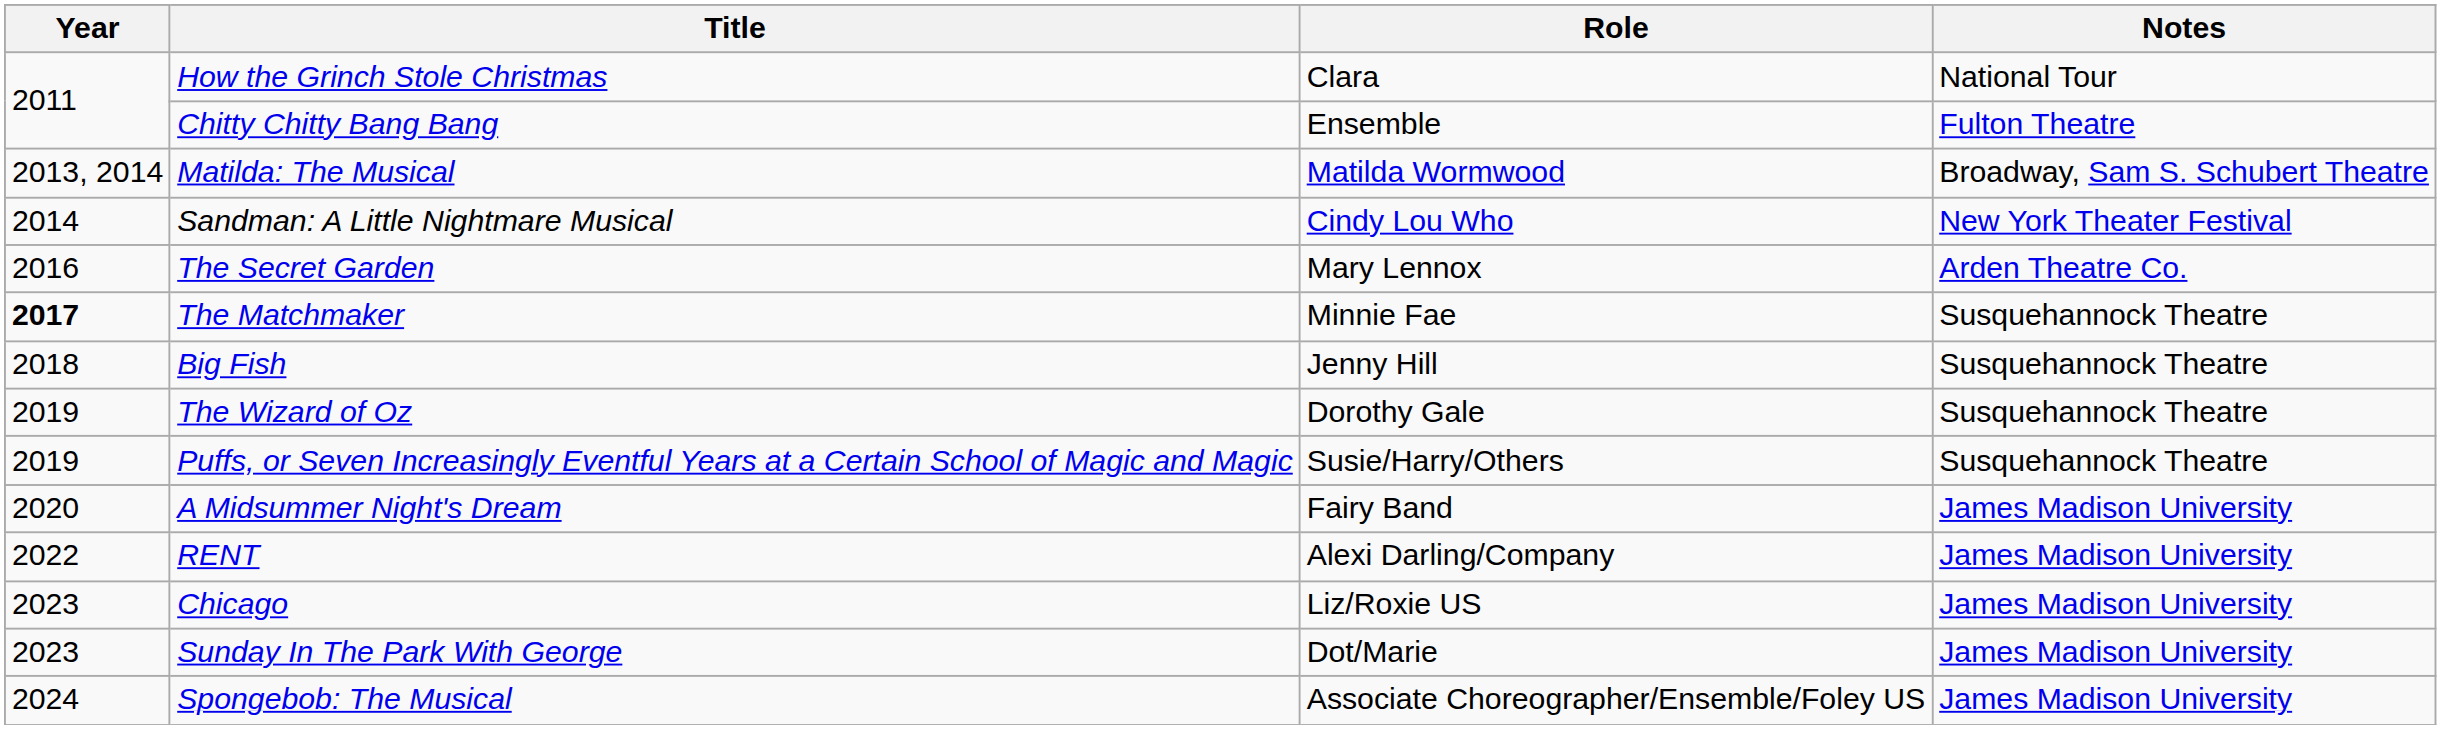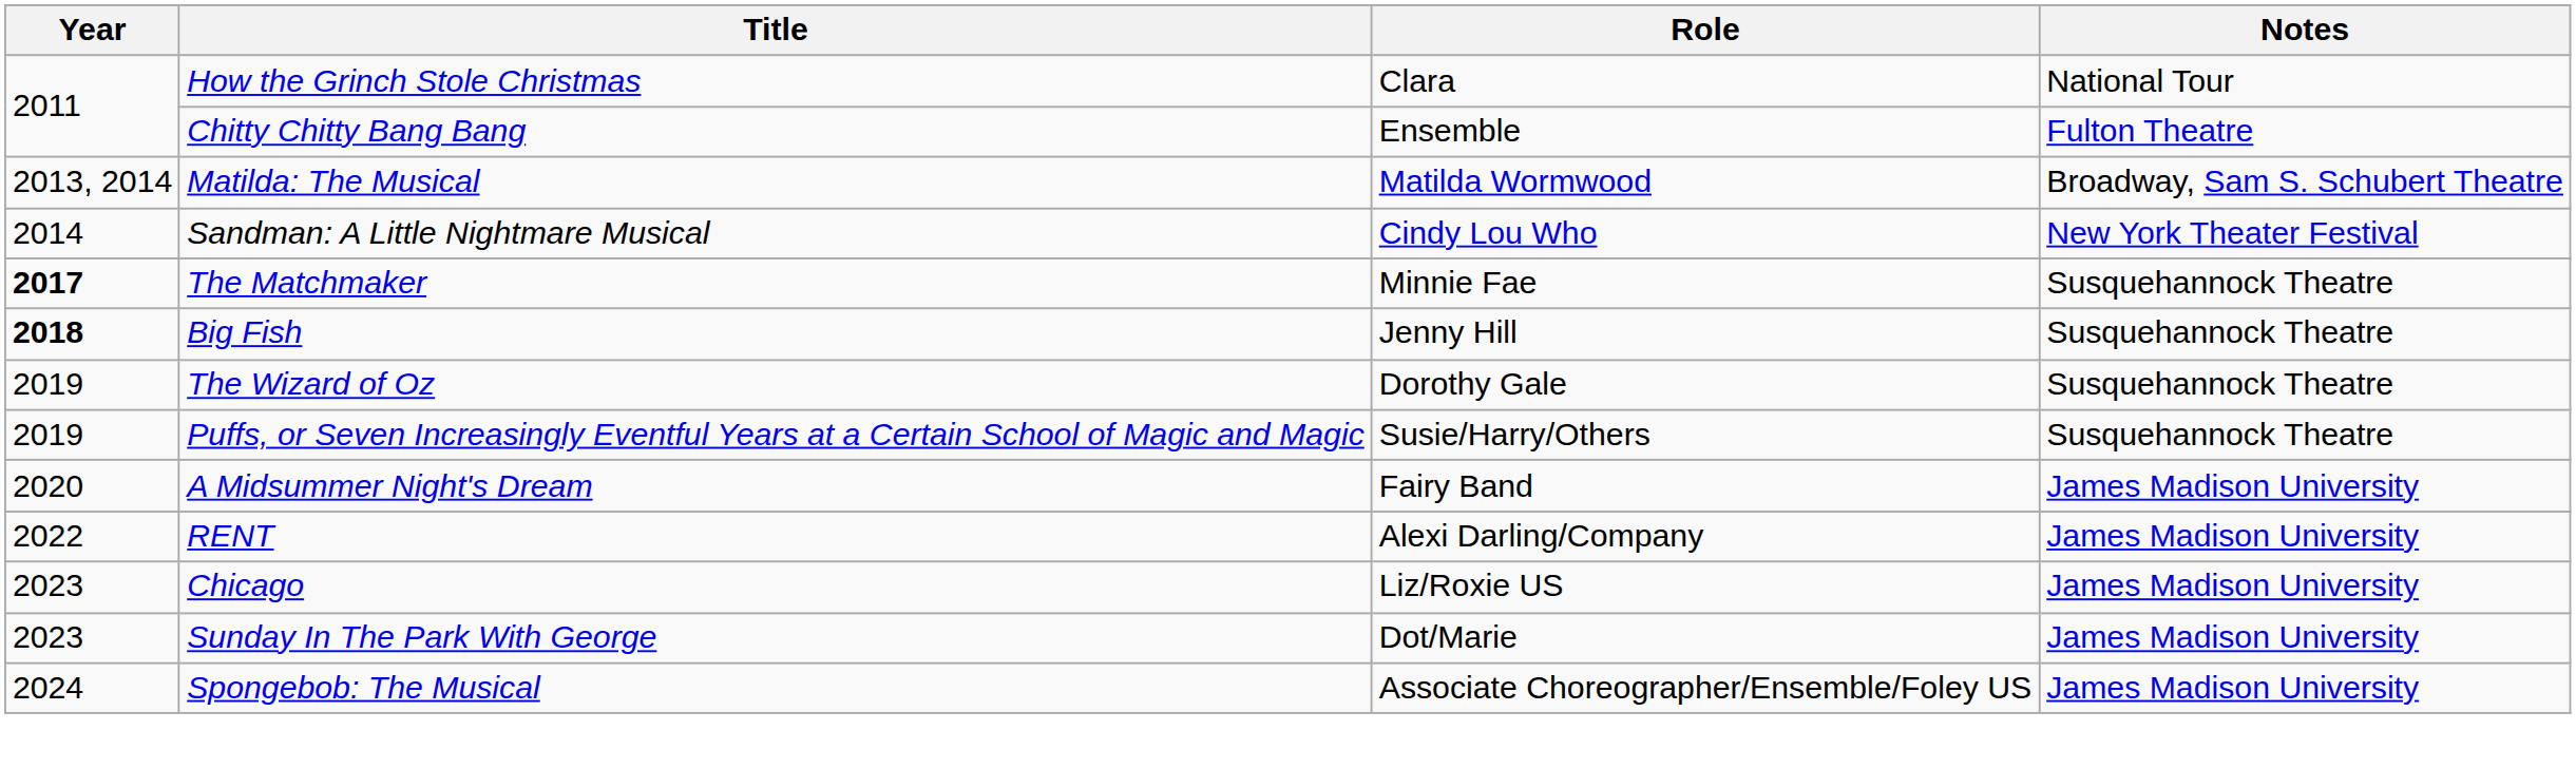- row: 2016 | The Secret Garden | Mary Lennox | Arden Theatre Co.
Big Fish | Year: normal -> bold
